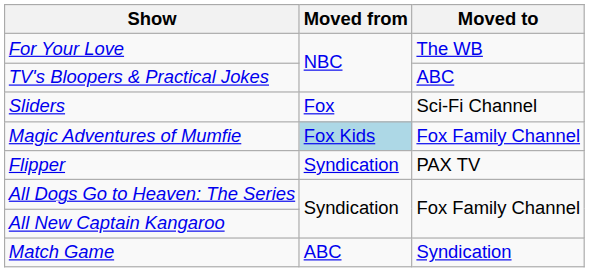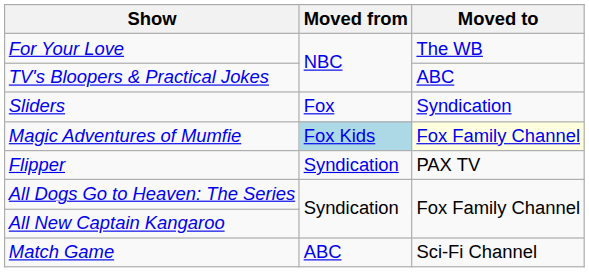Sliders | Moved to: Sci-Fi Channel -> Syndication
Magic Adventures of Mumfie | Moved to: no background -> lightyellow background
Match Game | Moved to: Syndication -> Sci-Fi Channel
